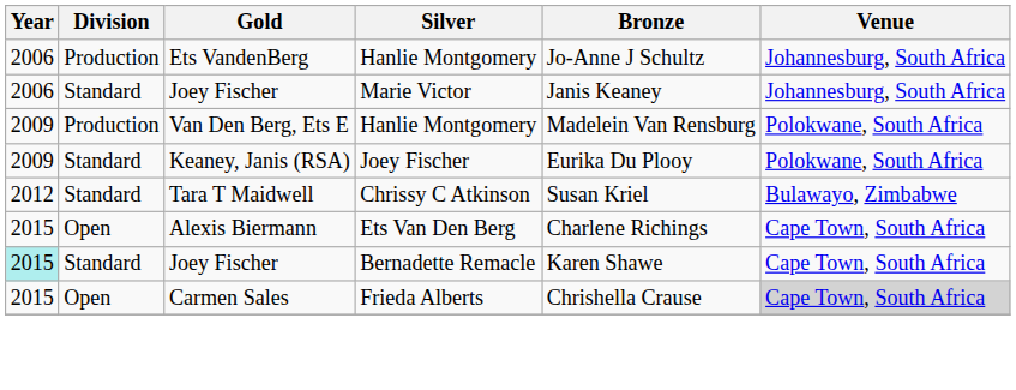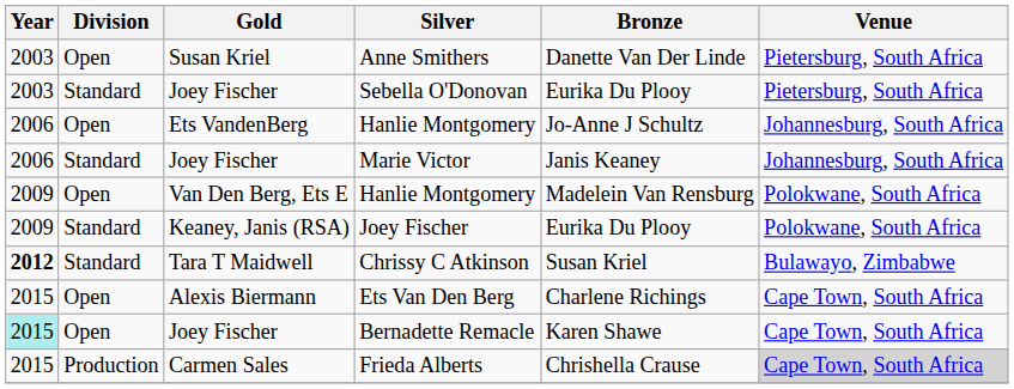+ row: 2003 | Open | Susan Kriel | Anne Smithers | Danette Van Der Linde | Pietersburg, South Africa
+ row: 2003 | Standard | Joey Fischer | Sebella O'Donovan | Eurika Du Plooy | Pietersburg, South Africa
Ets VandenBerg / Hanlie Montgomery | Division: Production -> Open
Van Den Berg, Ets E / Hanlie Montgomery | Division: Production -> Open
Chrissy C Atkinson | Year: normal -> bold
Bernadette Remacle | Division: Standard -> Open
Frieda Alberts | Division: Open -> Production
